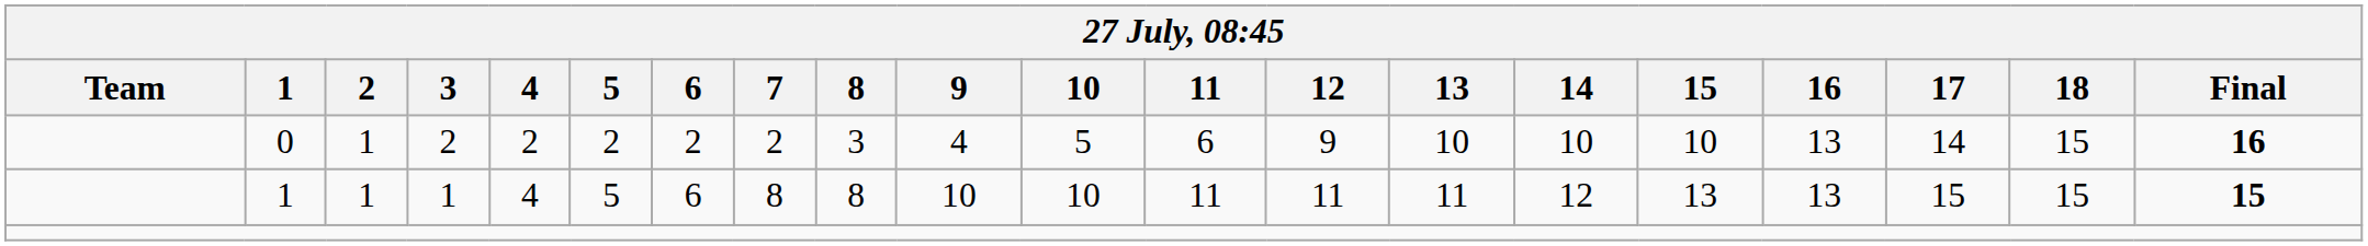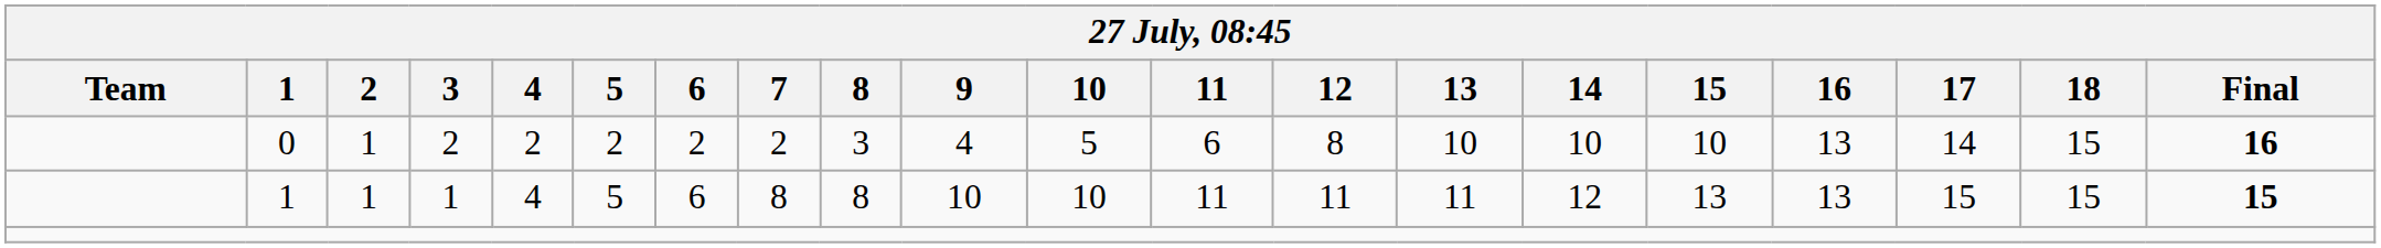0 | 12: 9 -> 8
